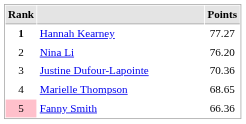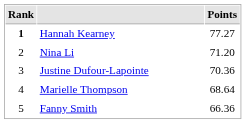Nina Li | Points: 76.20 -> 71.20
Marielle Thompson | Points: 68.65 -> 68.64
Fanny Smith | Rank: pink background -> no background
